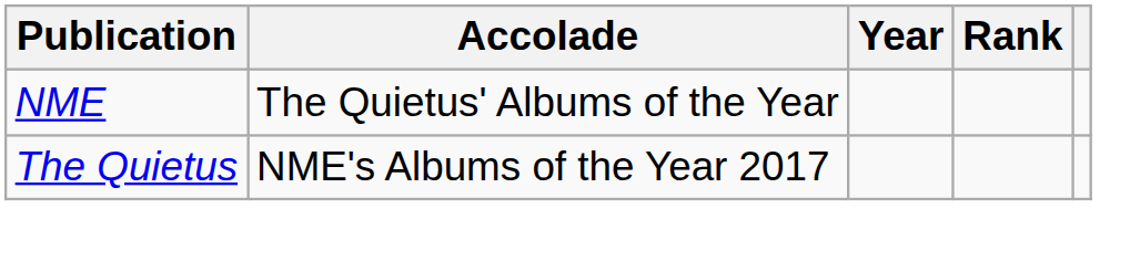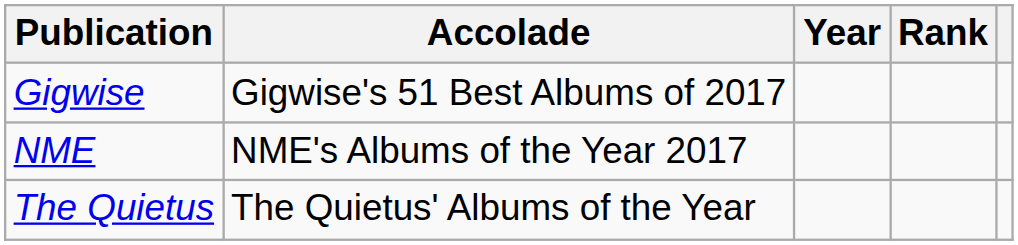+ row: Gigwise | Gigwise's 51 Best Albums of 2017
NME | Accolade: The Quietus' Albums of the Year -> NME's Albums of the Year 2017
The Quietus | Accolade: NME's Albums of the Year 2017 -> The Quietus' Albums of the Year
